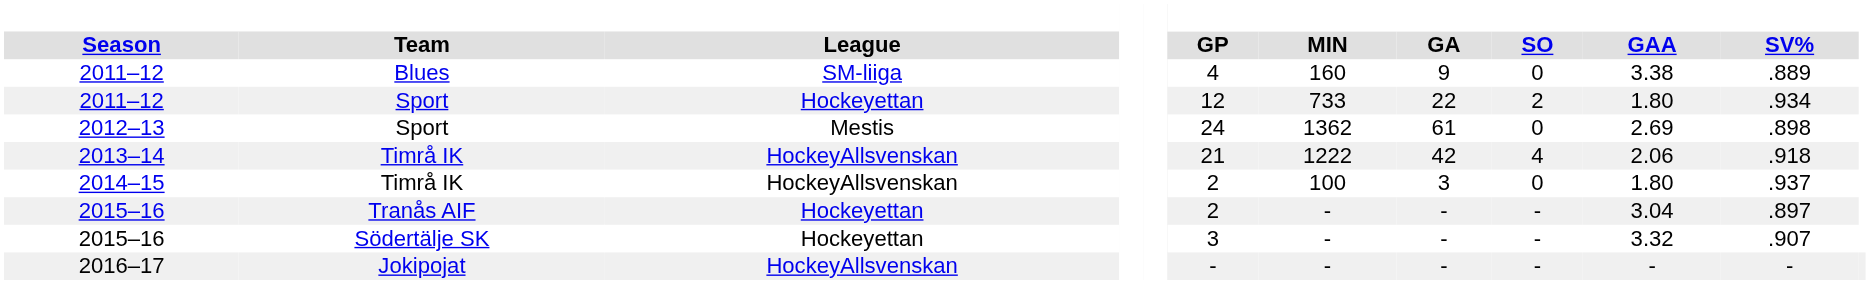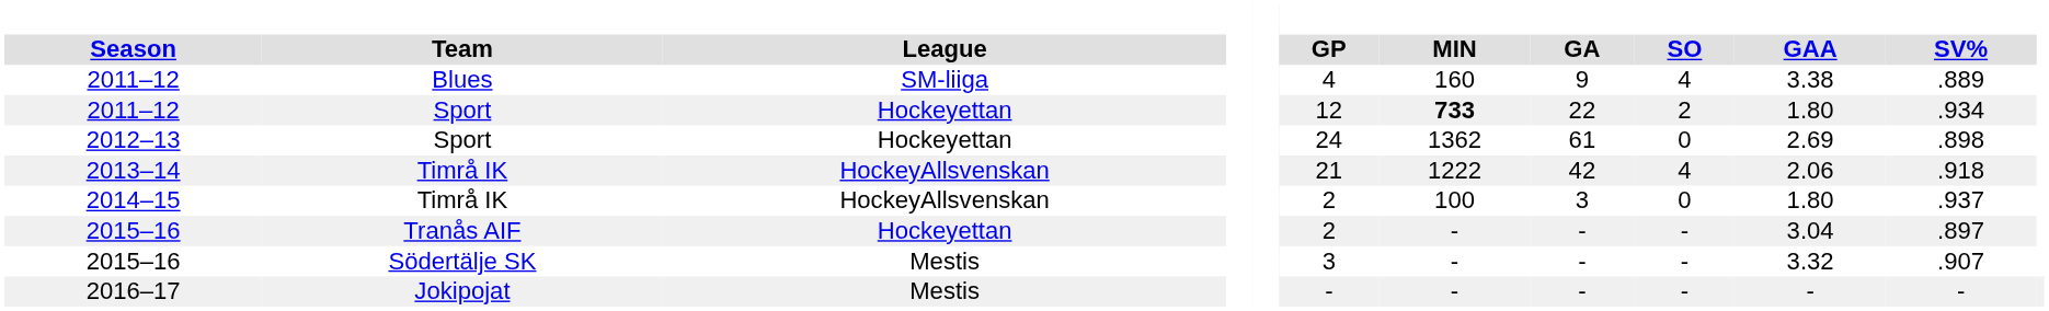2011–12 / Blues | SO: 0 -> 4
2011–12 / Sport | MIN: normal -> bold
2012–13 | League: Mestis -> Hockeyettan
2015–16 / Södertälje SK | League: Hockeyettan -> Mestis
2016–17 | League: HockeyAllsvenskan -> Mestis
